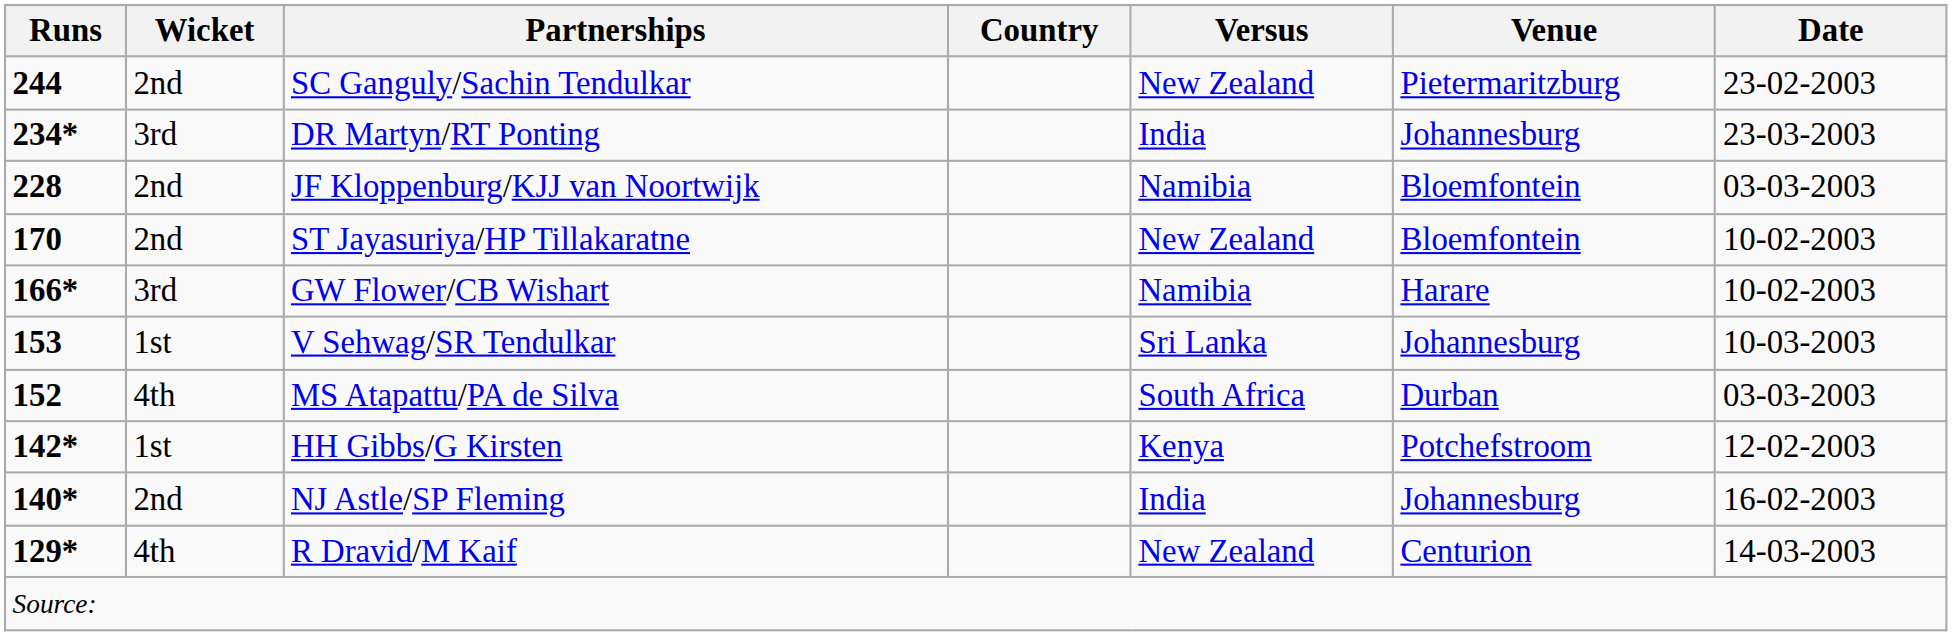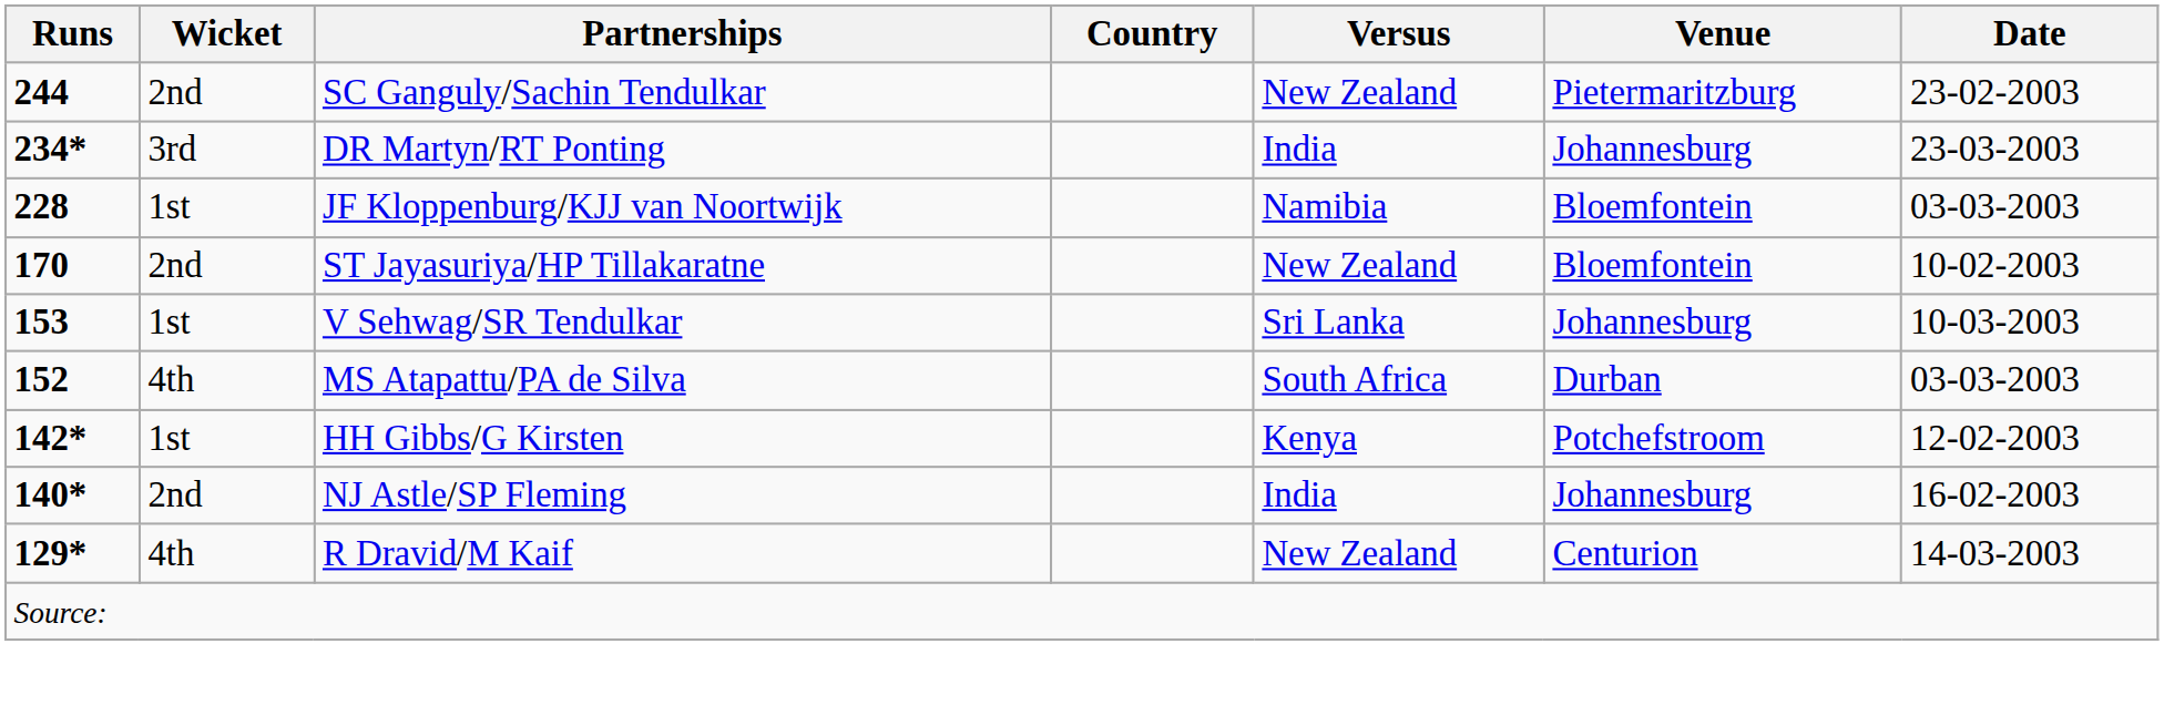JF Kloppenburg/KJJ van Noortwijk | Wicket: 2nd -> 1st
- row: 166* | 3rd | GW Flower/CB Wishart | Namibia | Harare | 10-02-2003
